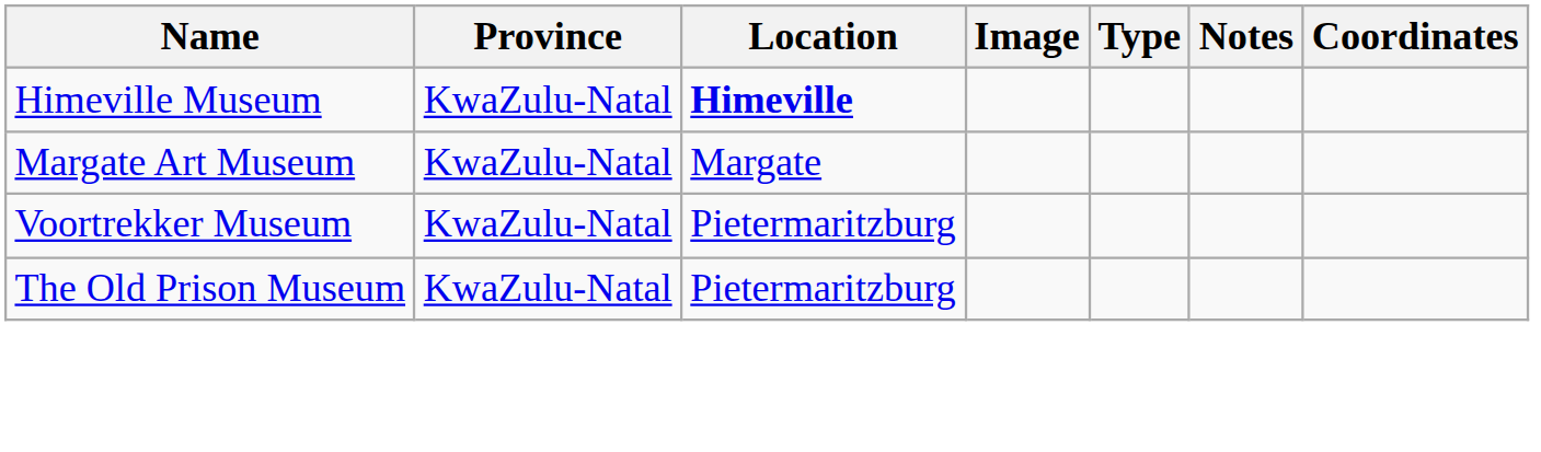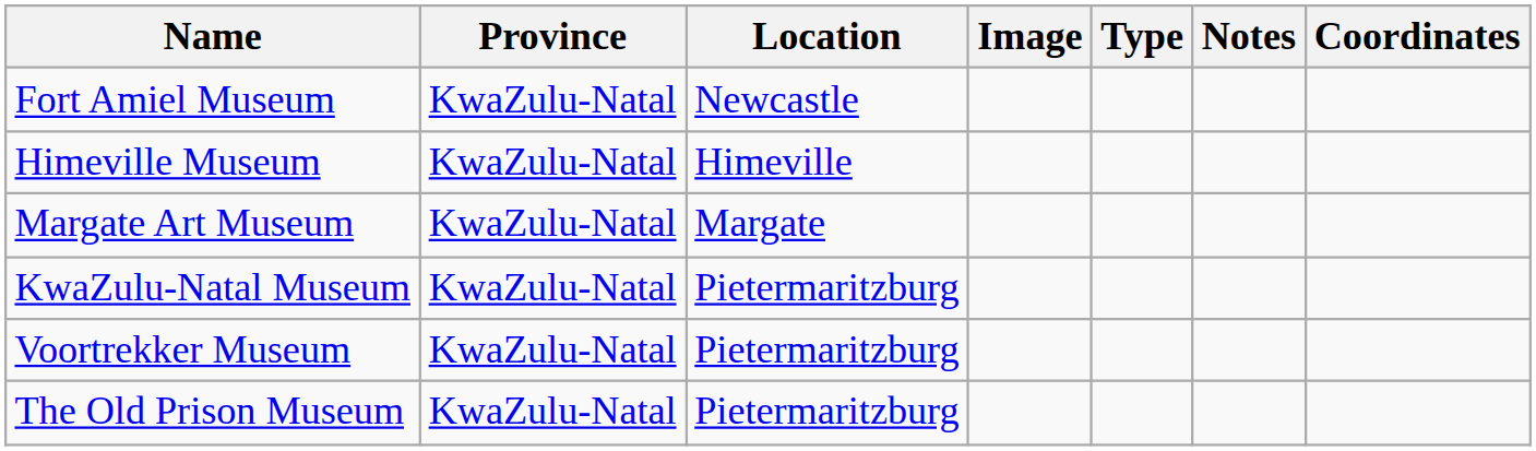+ row: Fort Amiel Museum | KwaZulu-Natal | Newcastle
Himeville Museum | Location: bold -> normal
+ row: KwaZulu-Natal Museum | KwaZulu-Natal | Pietermaritzburg
